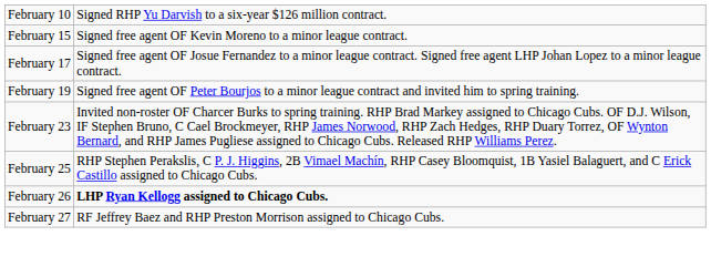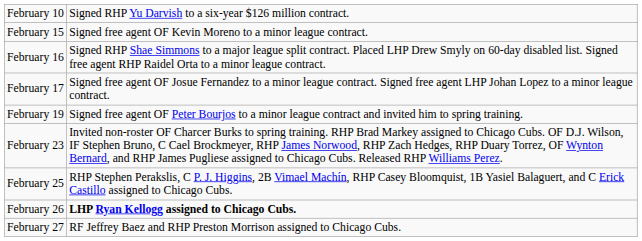+ row: February 16 | Signed RHP Shae Simmons to a major league split contract. Placed LHP Drew Smyly on 60-day disabled list. Signed free agent RHP Raidel Orta to a minor league contract.
